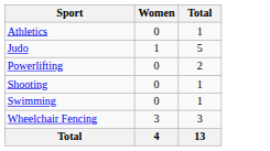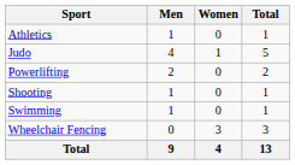+ column: Men | 1 | 4 | 2 | 1 | 1 | 0 | 9
